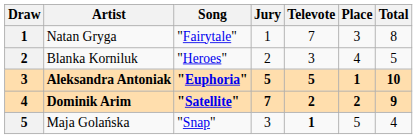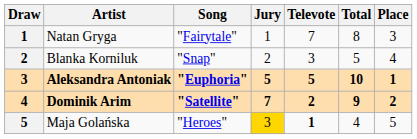columns swapped: Total <-> Place
Blanka Korniluk | Song: "Heroes" -> "Snap"
Maja Golańska | Song: "Snap" -> "Heroes"
Maja Golańska | Jury: no background -> gold background
